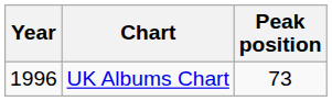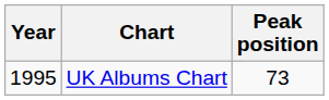UK Albums Chart | Year: 1996 -> 1995
